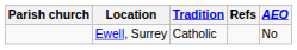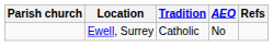columns swapped: AEO <-> Refs
